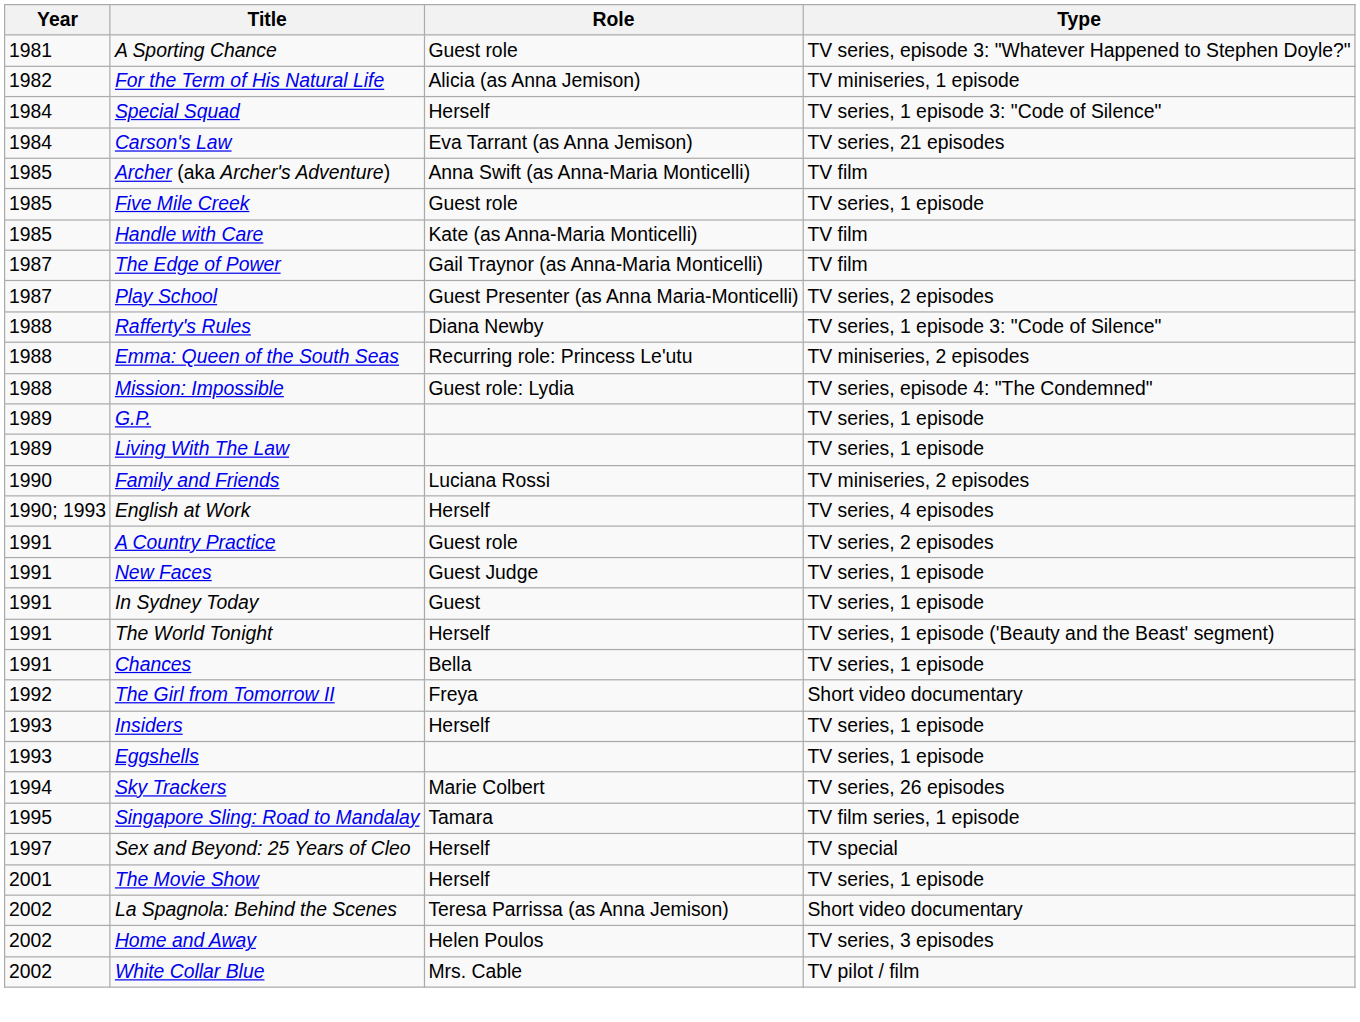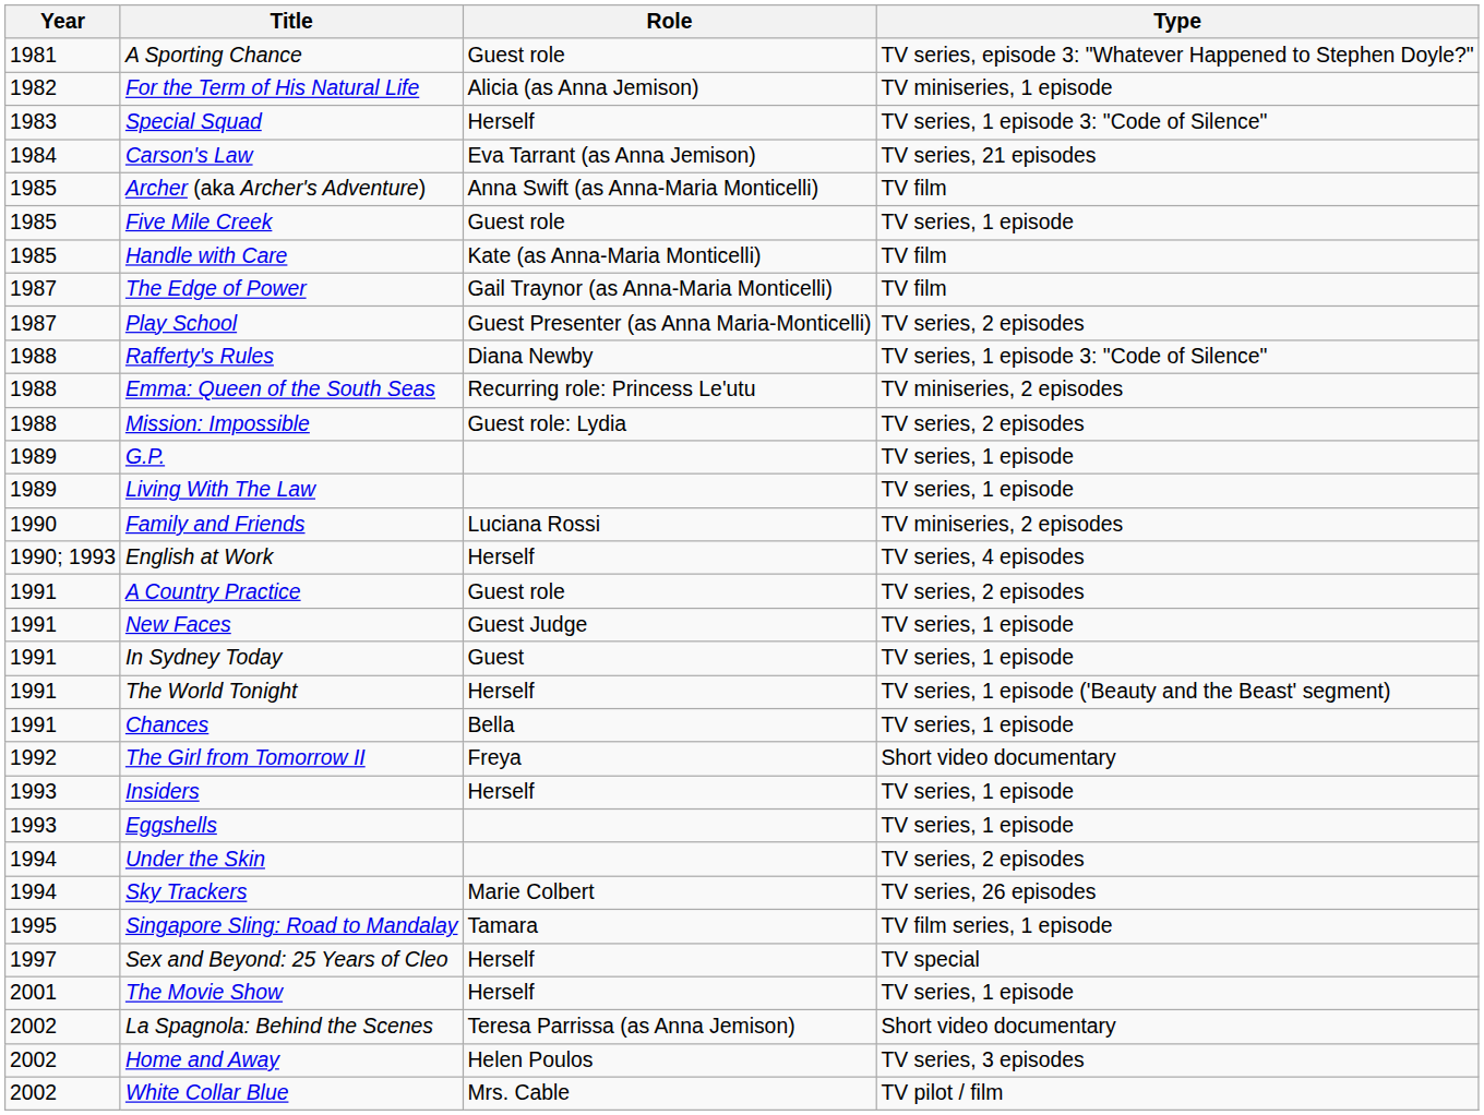Special Squad | Year: 1984 -> 1983
Mission: Impossible | Type: TV series, episode 4: "The Condemned" -> TV series, 2 episodes
+ row: 1994 | Under the Skin | TV series, 2 episodes
